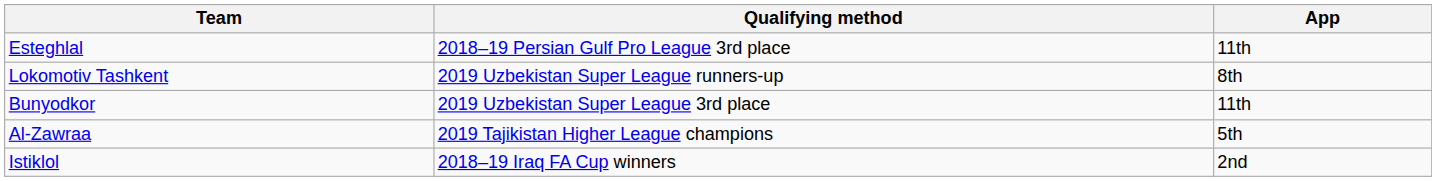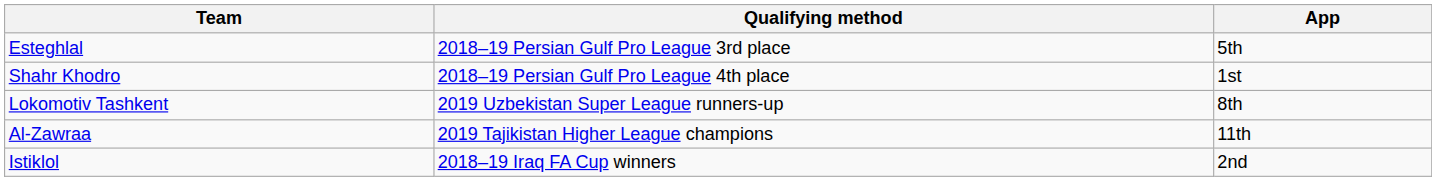Esteghlal | App: 11th -> 5th
+ row: Shahr Khodro | 2018–19 Persian Gulf Pro League 4th place | 1st
- row: Bunyodkor | 2019 Uzbekistan Super League 3rd place | 11th
Al-Zawraa | App: 5th -> 11th
